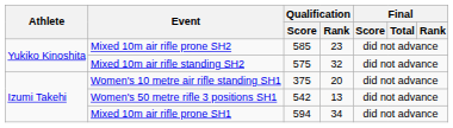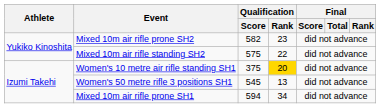Mixed 10m air rifle prone SH2 | Qualification / Score: 585 -> 582
Mixed 10m air rifle standing SH2 | Qualification / Rank: 32 -> 22
Women's 10 metre air rifle standing SH1 | Qualification / Rank: no background -> gold background
Women's 50 metre rifle 3 positions SH1 | Qualification / Score: 542 -> 545
